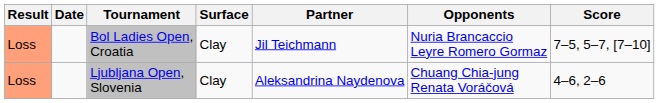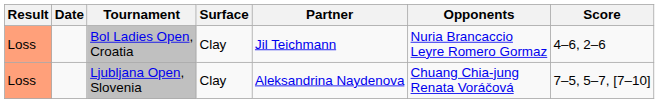Bol Ladies Open, Croatia | Score: 7–5, 5–7, [7–10] -> 4–6, 2–6
Ljubljana Open, Slovenia | Score: 4–6, 2–6 -> 7–5, 5–7, [7–10]
